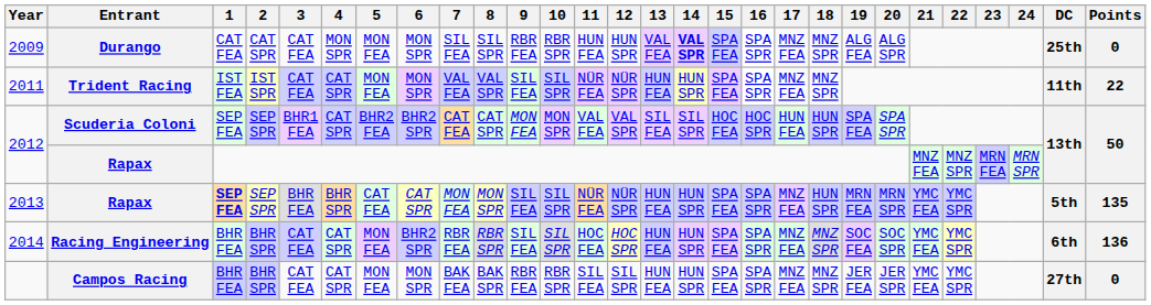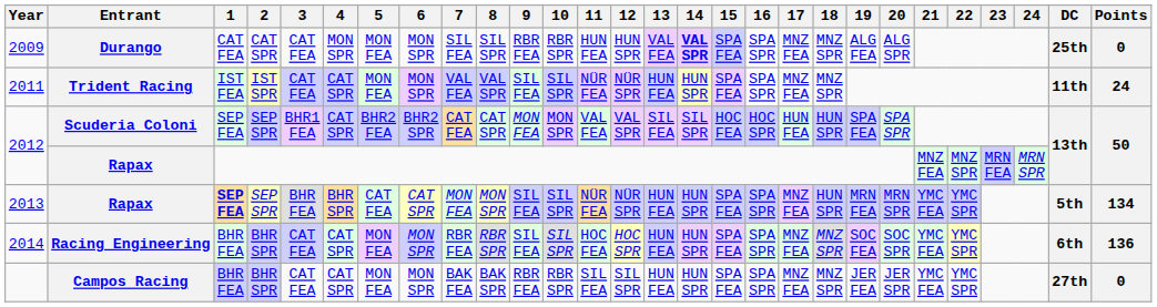2011 | Points: 22 -> 24
2013 | Points: 135 -> 134
2014 | 6: BHR2 SPR -> MON SPR
